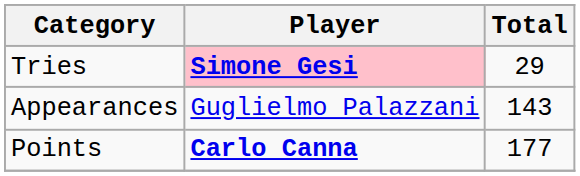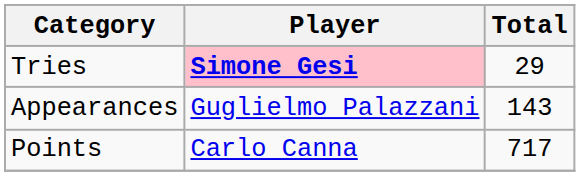Points | Player: bold -> normal
Points | Total: 177 -> 717
